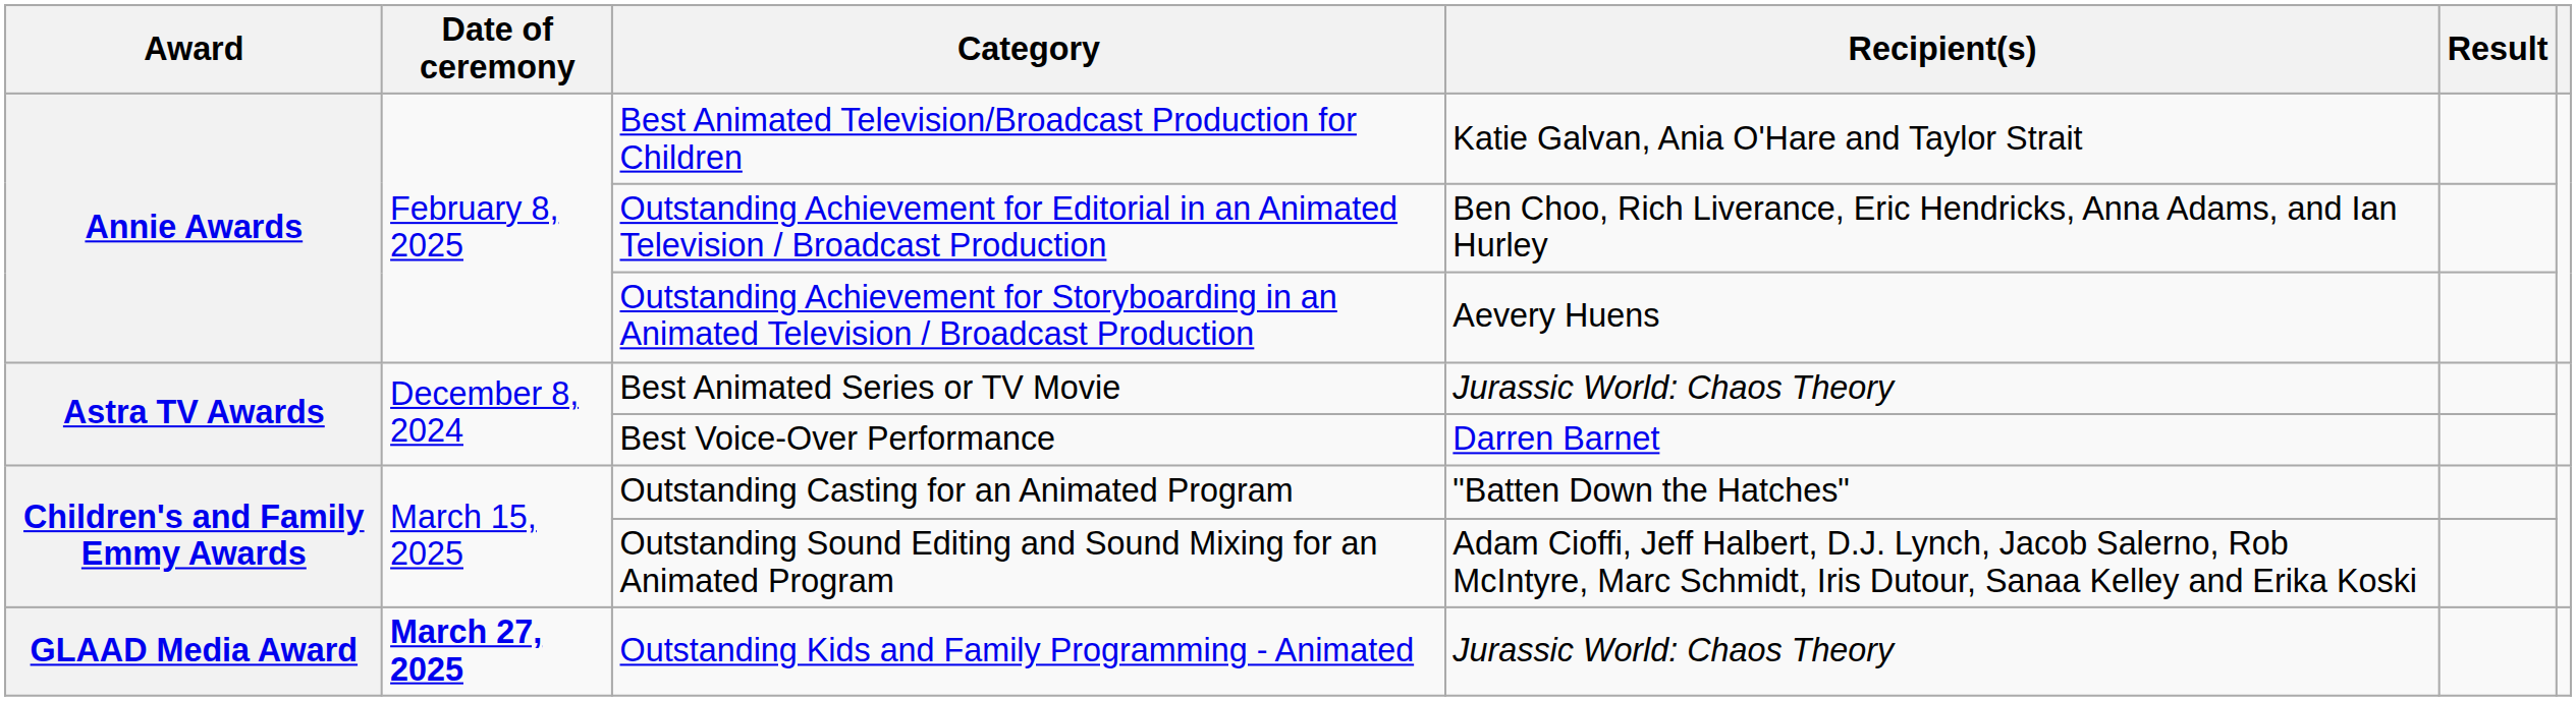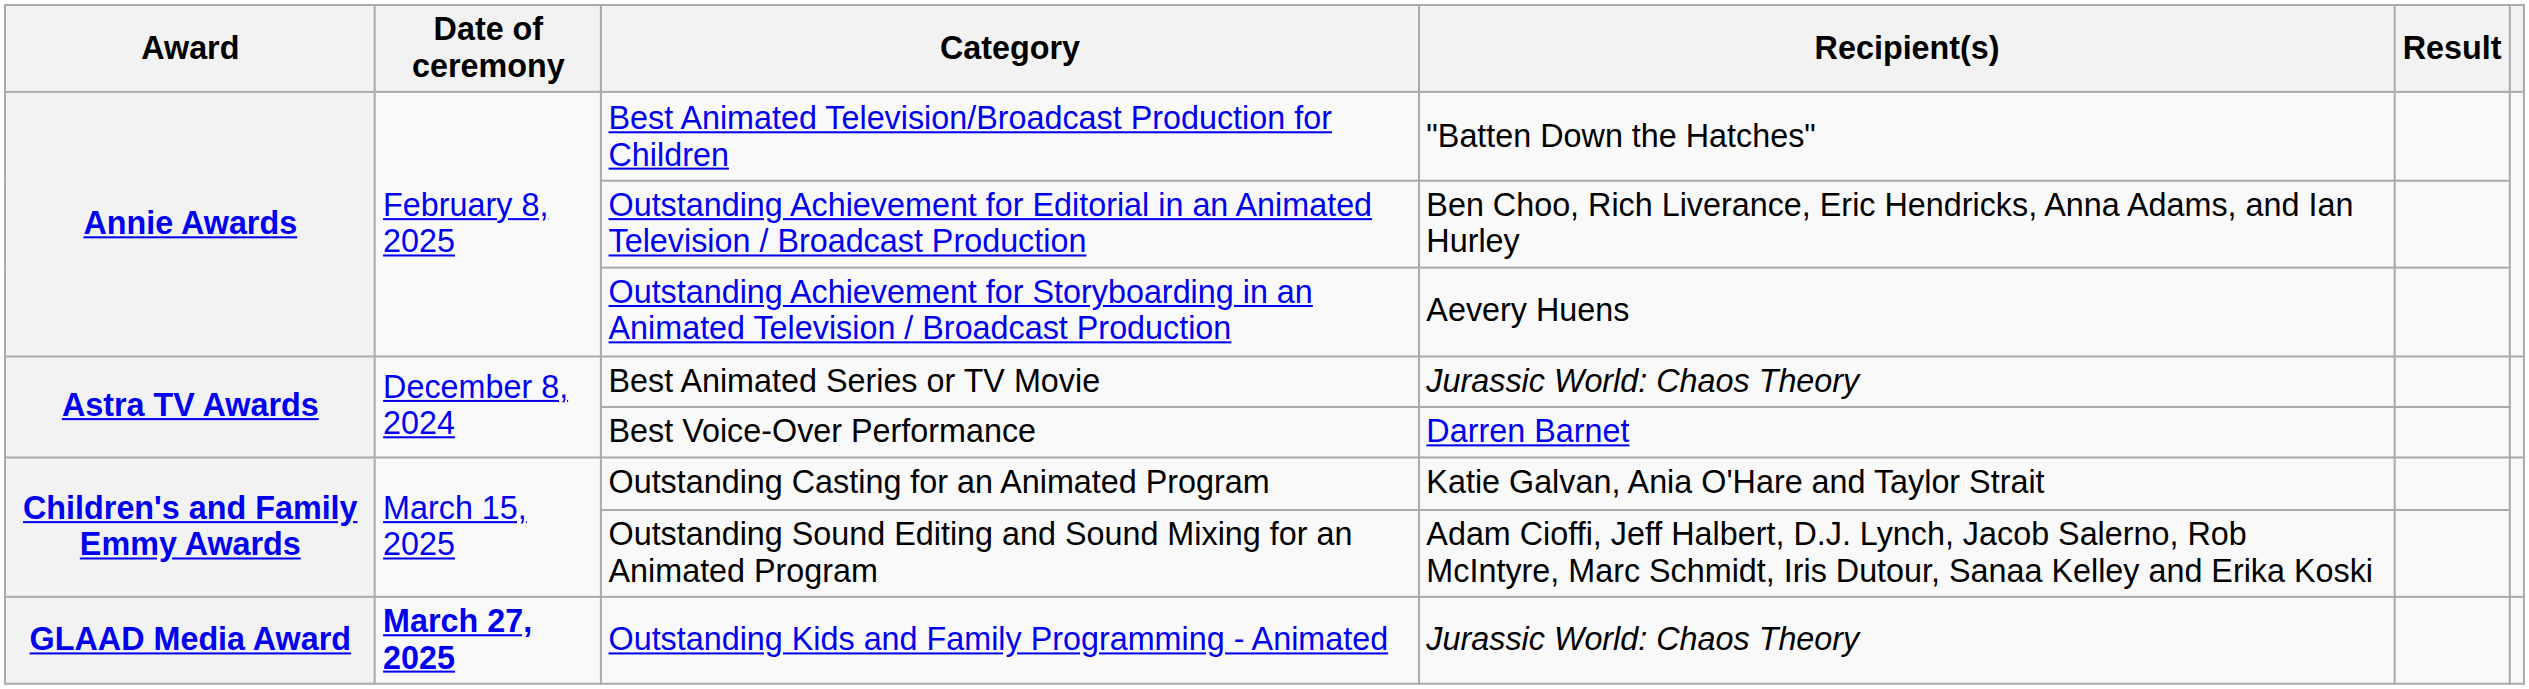Best Animated Television/Broadcast Production for Children | Recipient(s): Katie Galvan, Ania O'Hare and Taylor Strait -> "Batten Down the Hatches"
Outstanding Casting for an Animated Program | Recipient(s): "Batten Down the Hatches" -> Katie Galvan, Ania O'Hare and Taylor Strait
